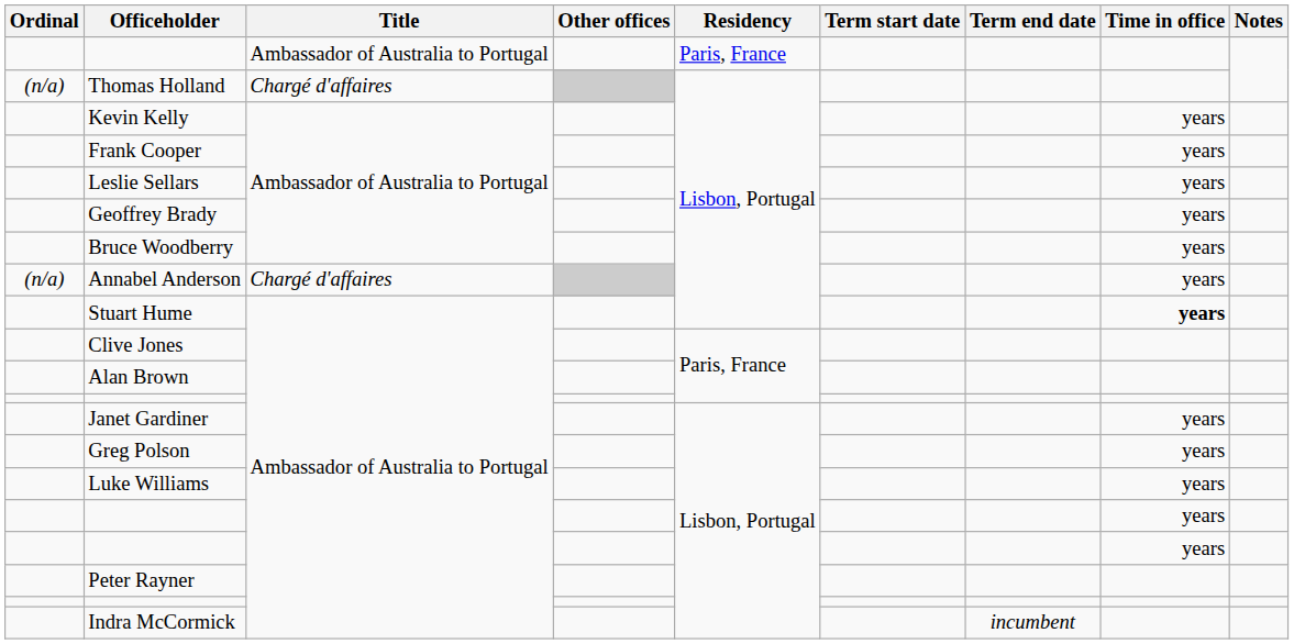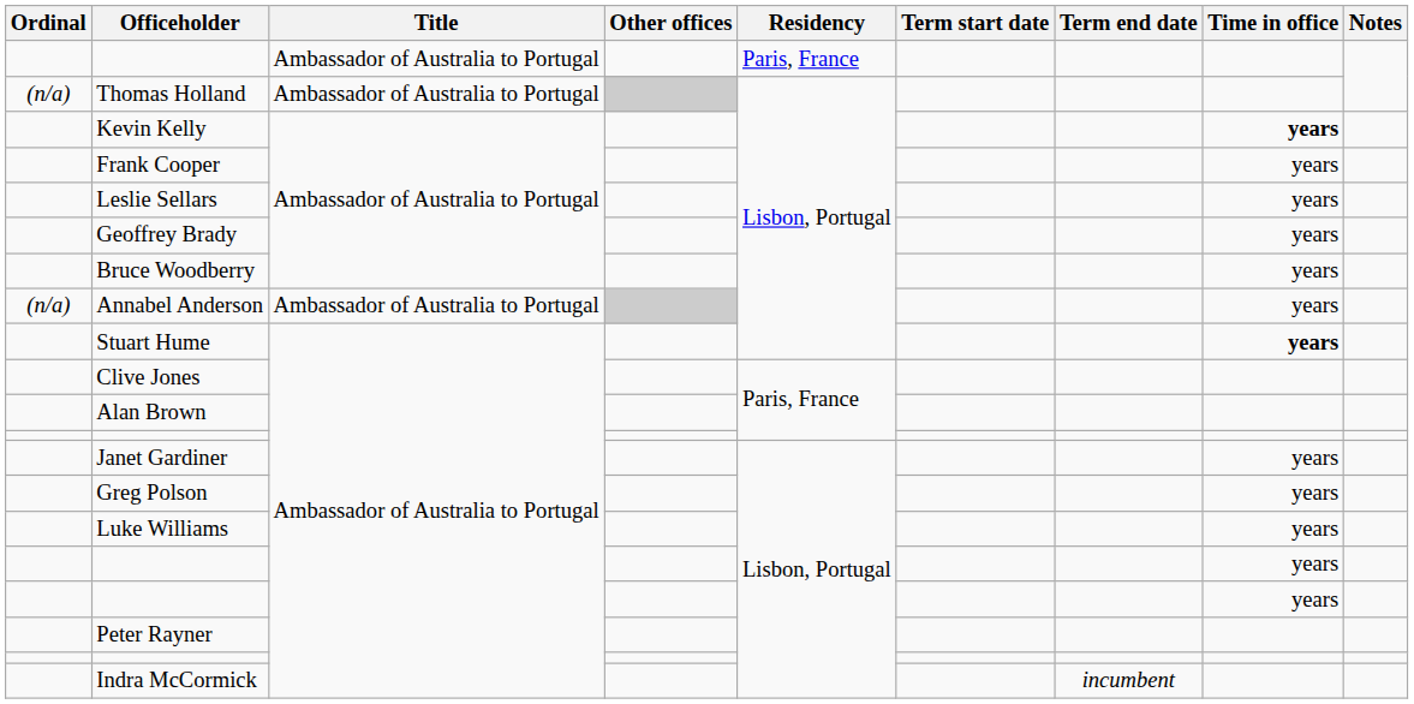Thomas Holland | Title: Chargé d'affaires -> Ambassador of Australia to Portugal
Kevin Kelly | Time in office: normal -> bold
Annabel Anderson | Title: Chargé d'affaires -> Ambassador of Australia to Portugal
